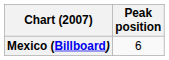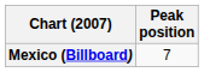Mexico (Billboard) | Peak position: 6 -> 7
